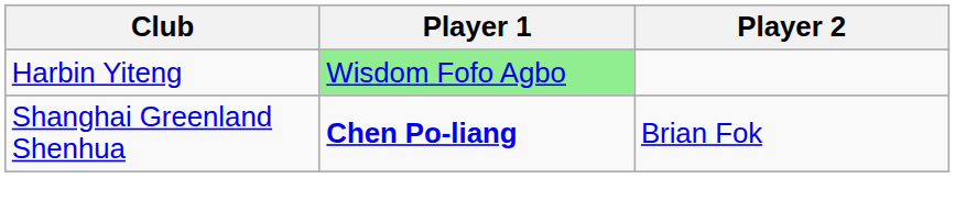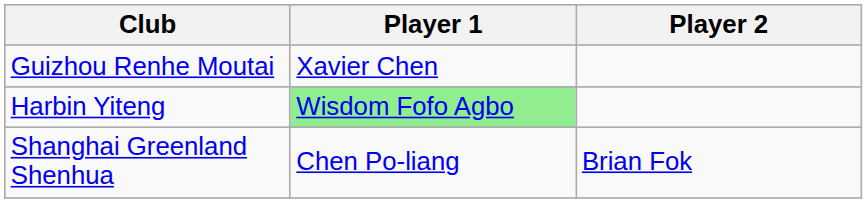+ row: Guizhou Renhe Moutai | Xavier Chen
Shanghai Greenland Shenhua | Player 1: bold -> normal
